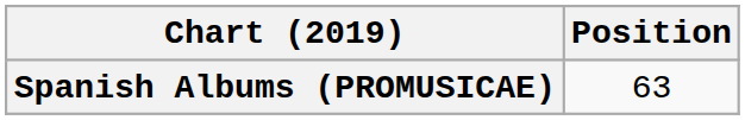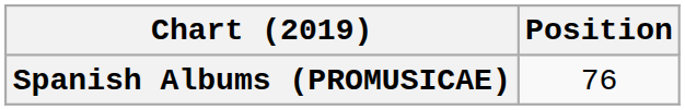Spanish Albums (PROMUSICAE) | Position: 63 -> 76
